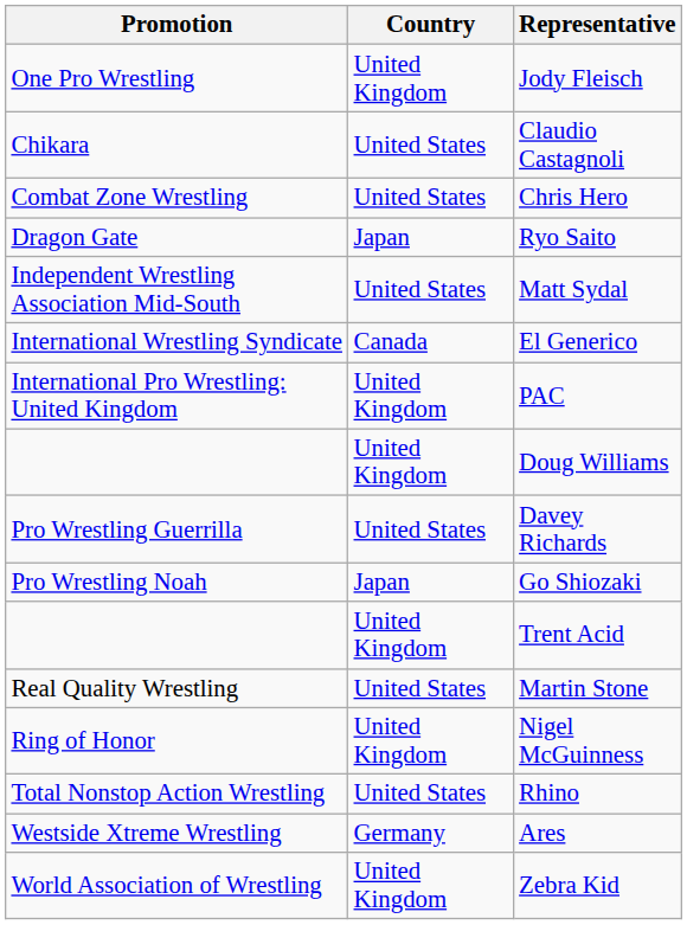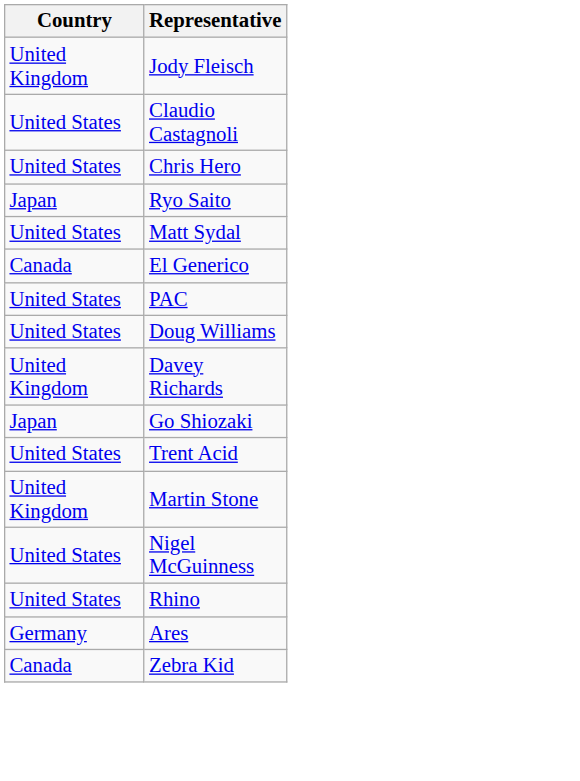- column: Promotion | One Pro Wrestling | Chikara | Combat Zone Wrestling | Dragon Gate | Independent Wrestling Association Mid-South | International Wrestling Syndicate | International Pro Wrestling: United Kingdom | Pro Wrestling Guerrilla | Pro Wrestling Noah | Real Quality Wrestling | Ring of Honor | Total Nonstop Action Wrestling | Westside Xtreme Wrestling | World Association of Wrestling
PAC | Country: United Kingdom -> United States
Doug Williams | Country: United Kingdom -> United States
Davey Richards | Country: United States -> United Kingdom
Trent Acid | Country: United Kingdom -> United States
Martin Stone | Country: United States -> United Kingdom
Nigel McGuinness | Country: United Kingdom -> United States
Zebra Kid | Country: United Kingdom -> Canada
